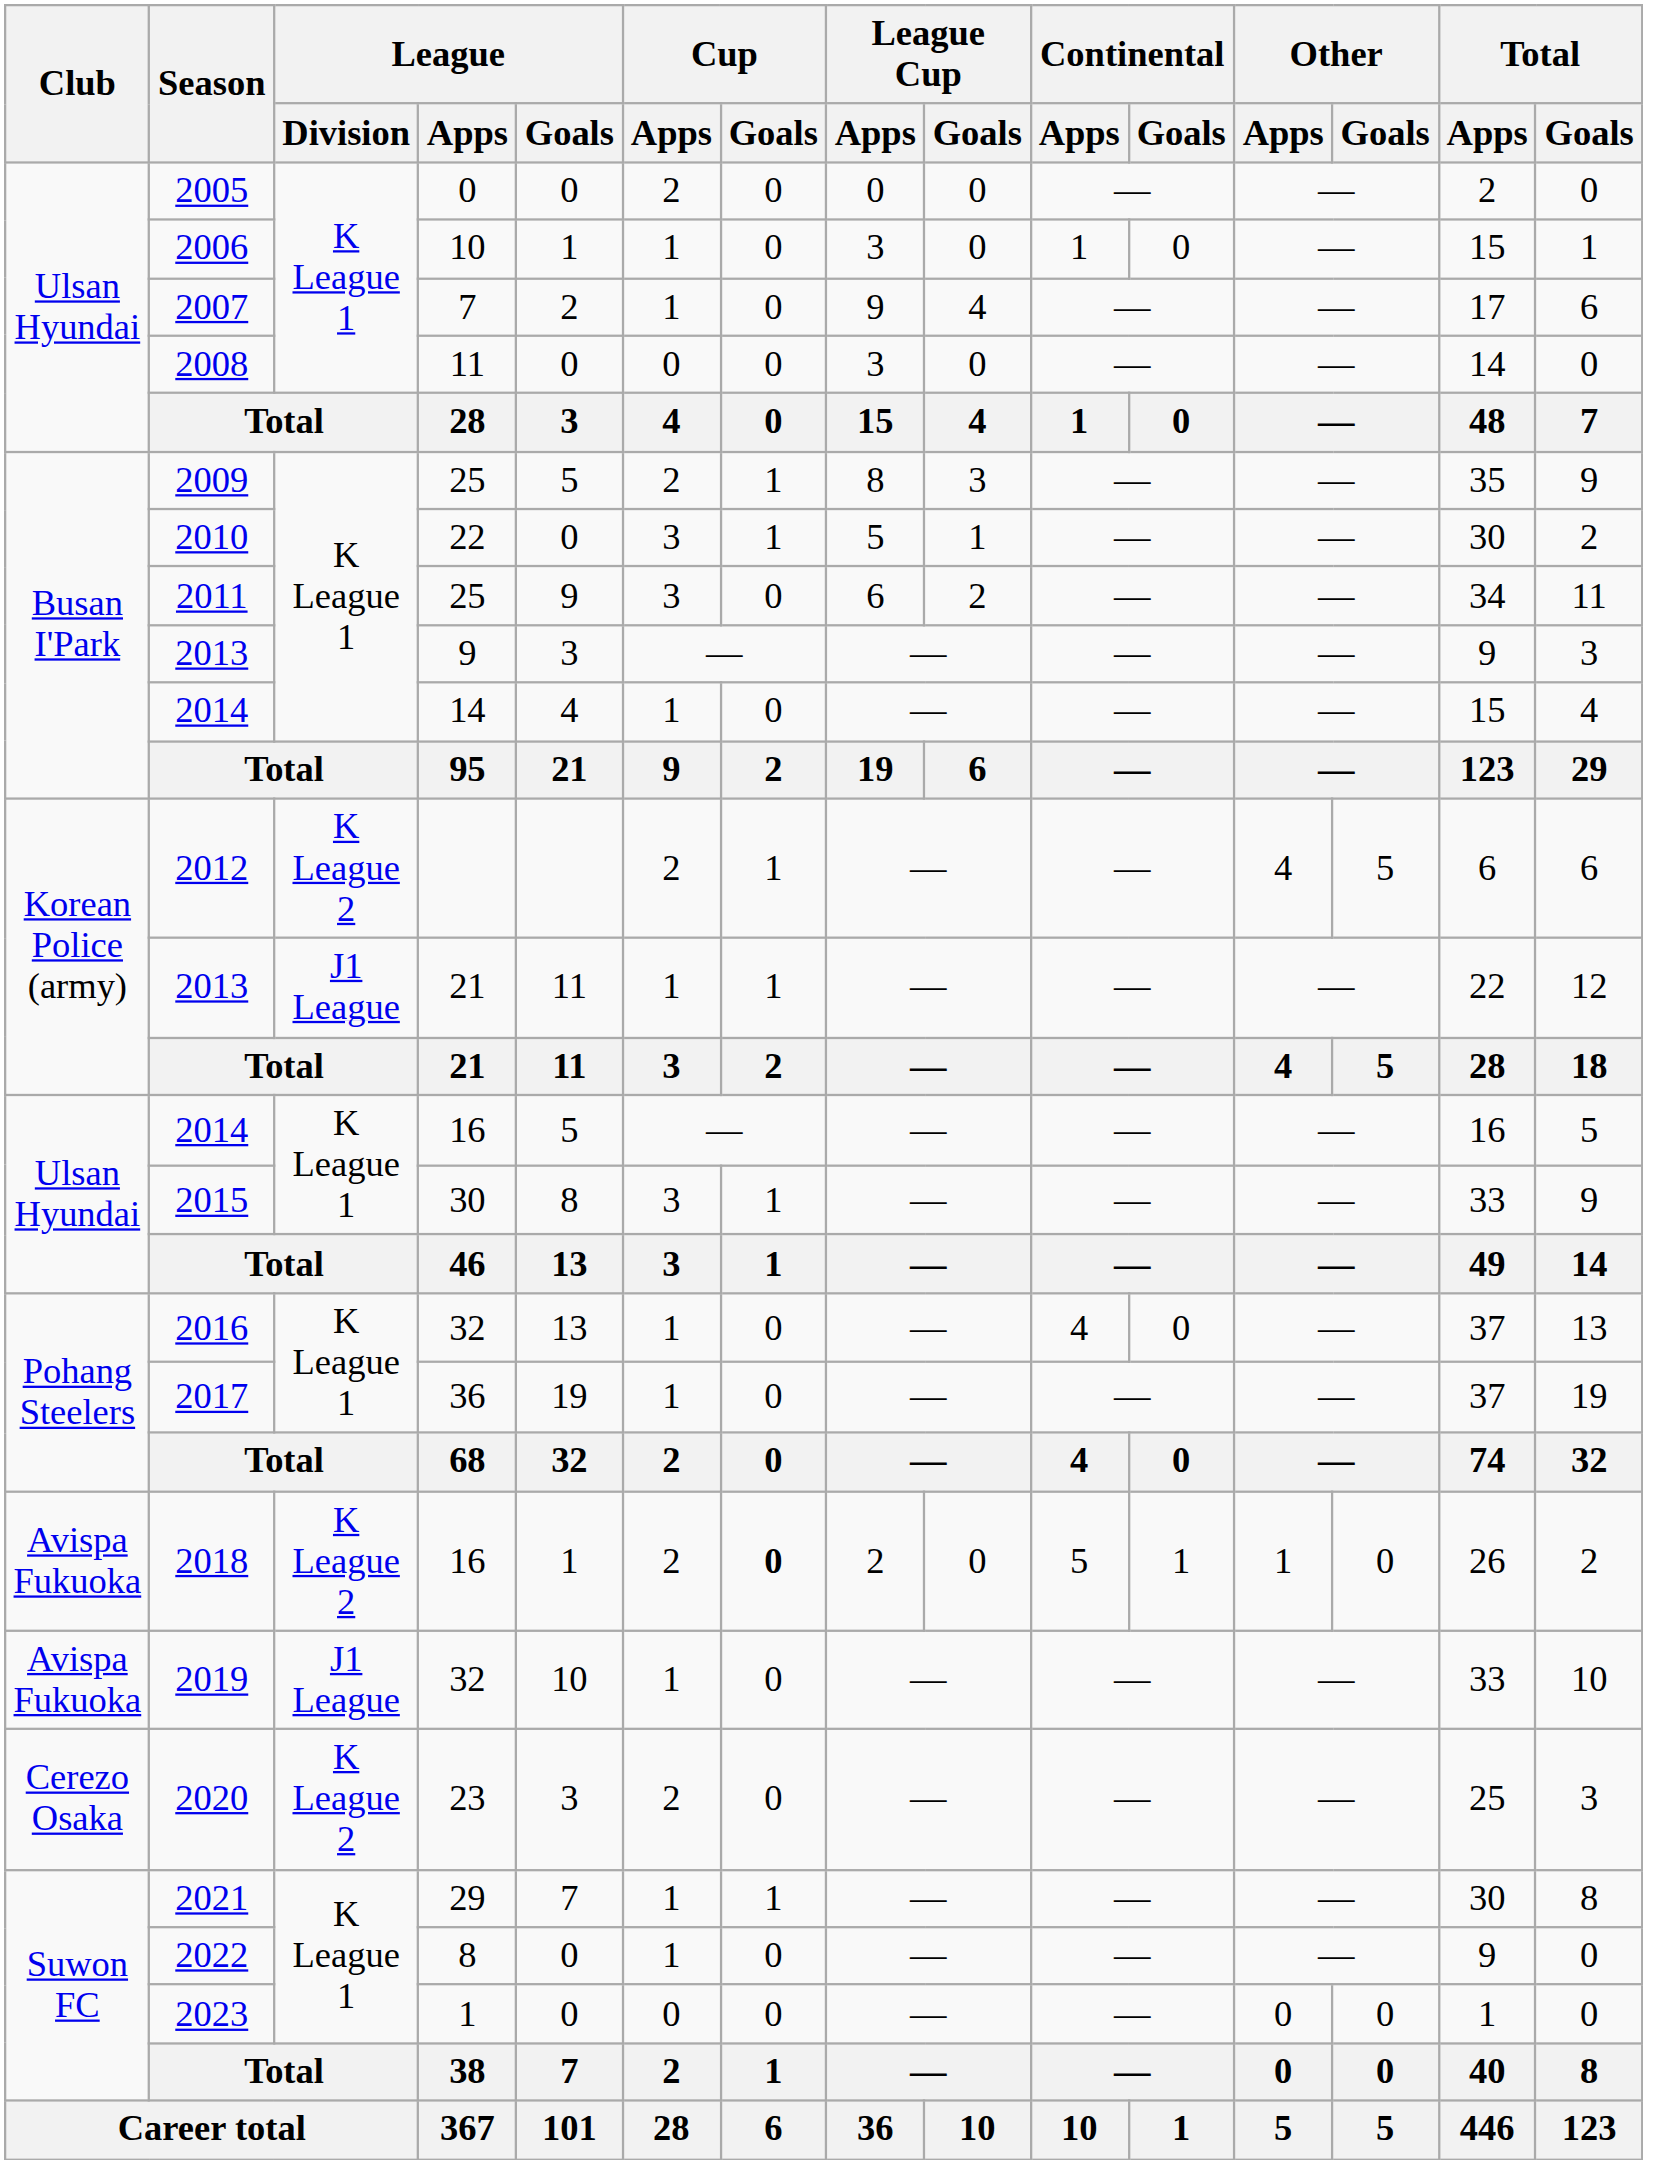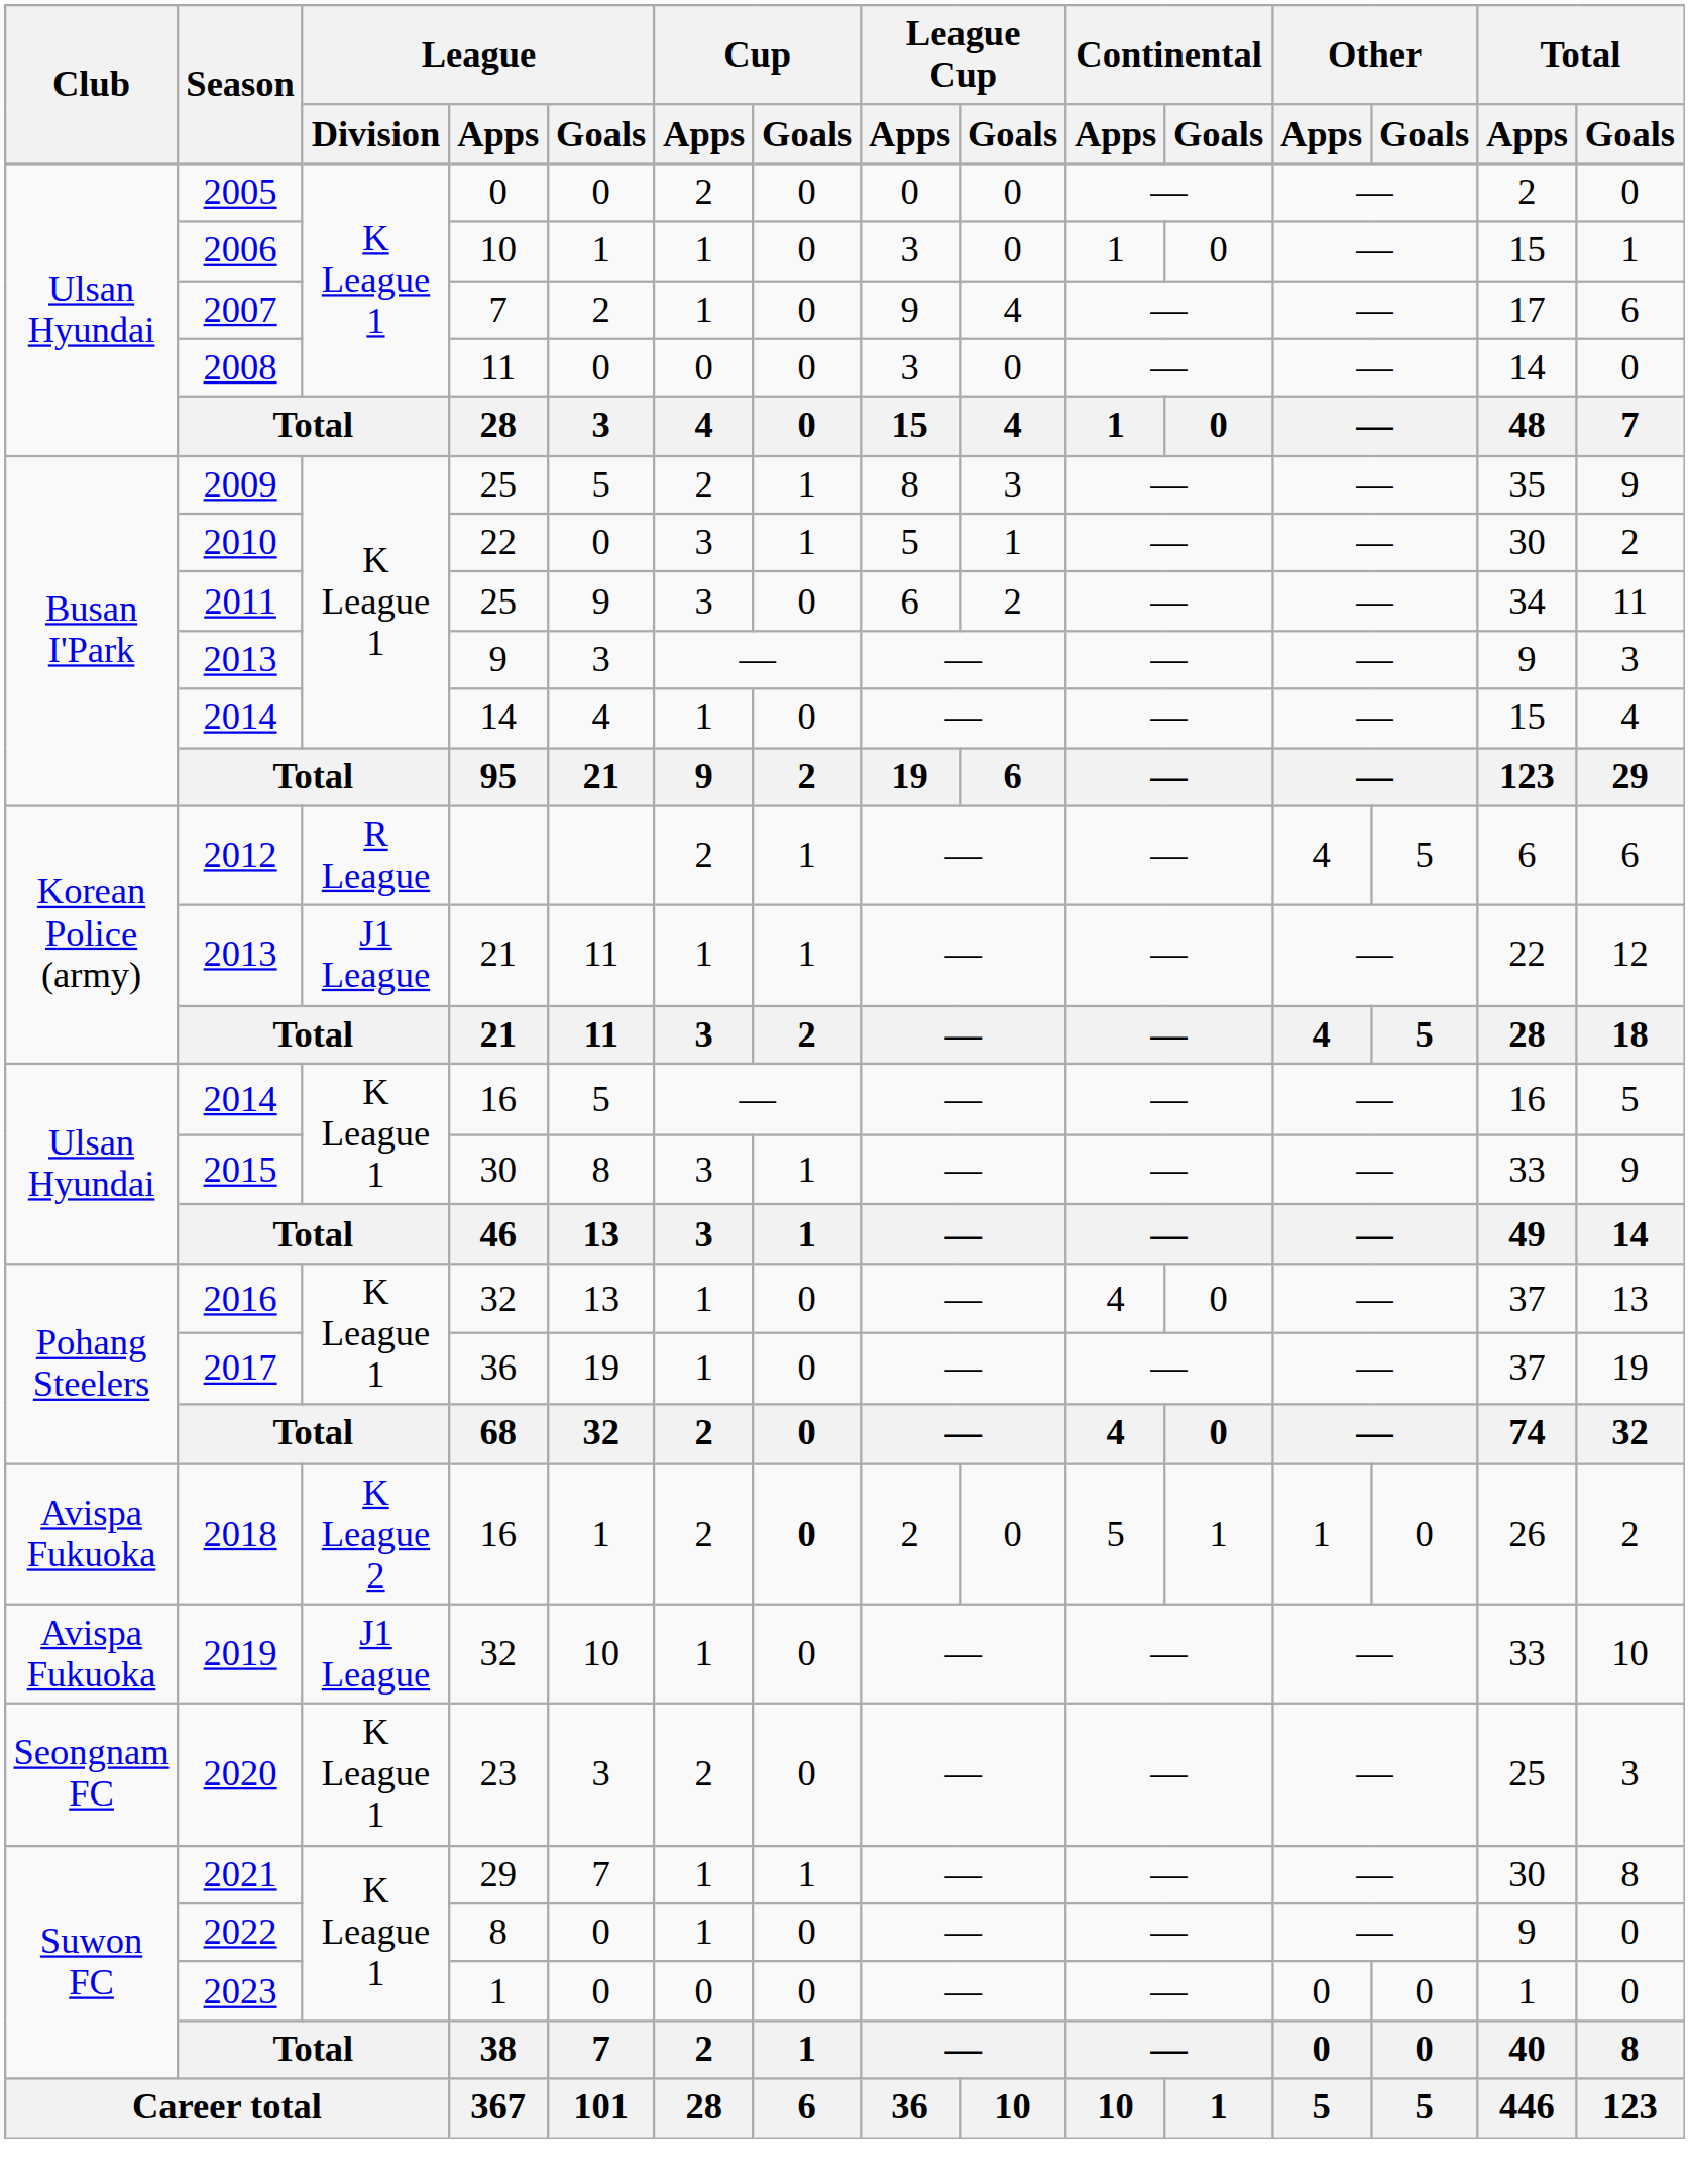2012 | League / Division: K League 2 -> R League
2020 | Club: Cerezo Osaka -> Seongnam FC
2020 | League / Division: K League 2 -> K League 1
